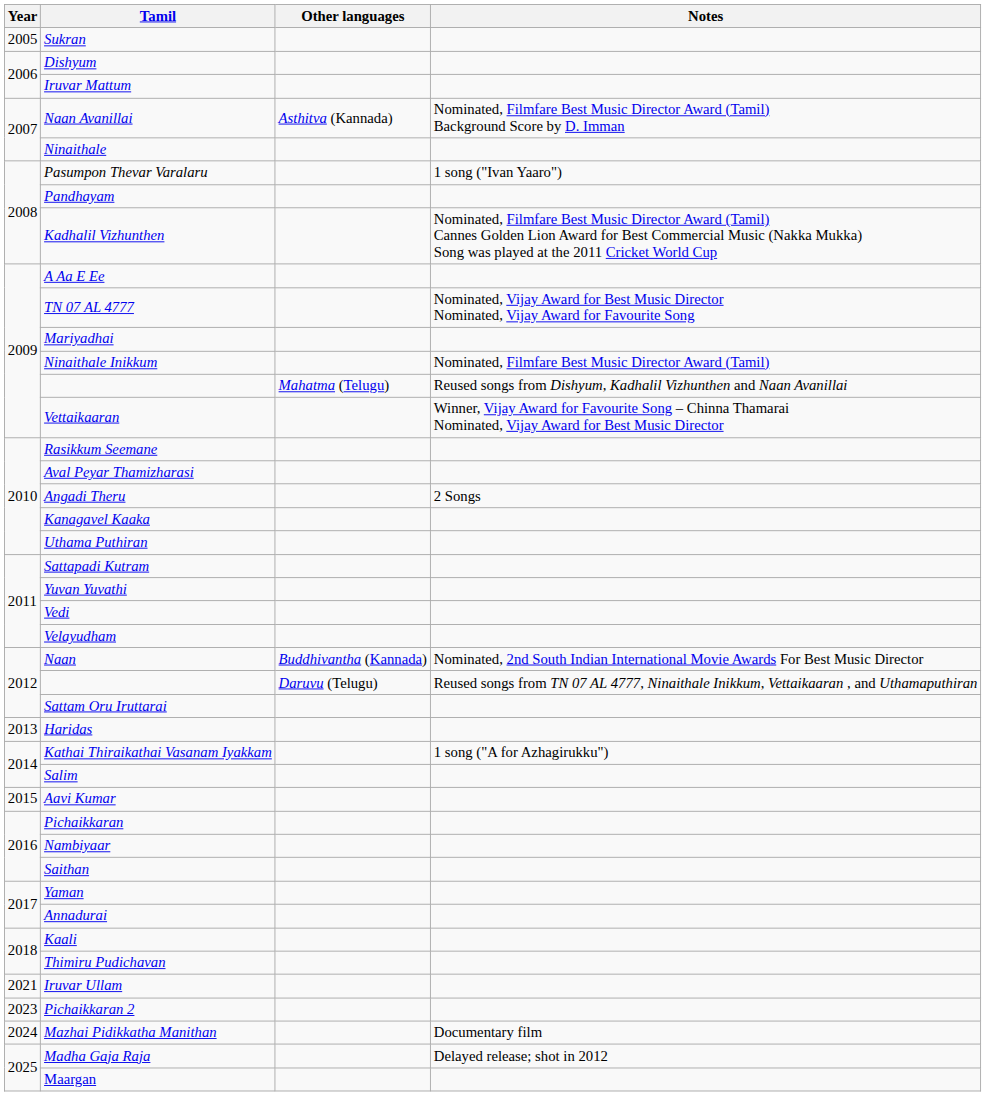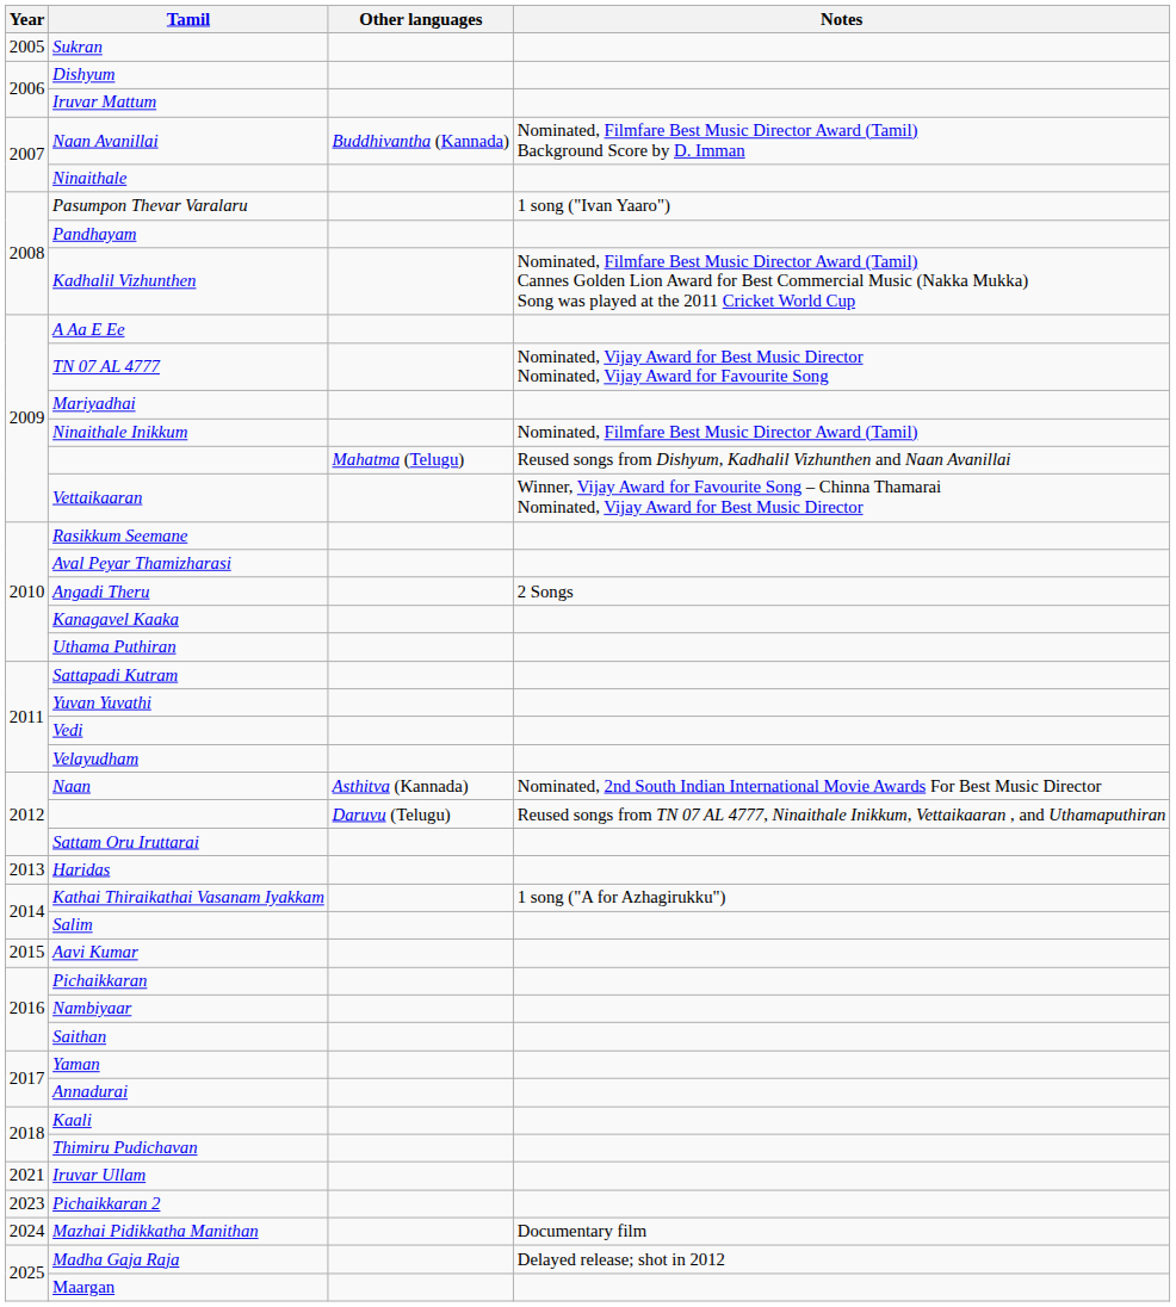Naan Avanillai | Other languages: Asthitva (Kannada) -> Buddhivantha (Kannada)
Naan | Other languages: Buddhivantha (Kannada) -> Asthitva (Kannada)
